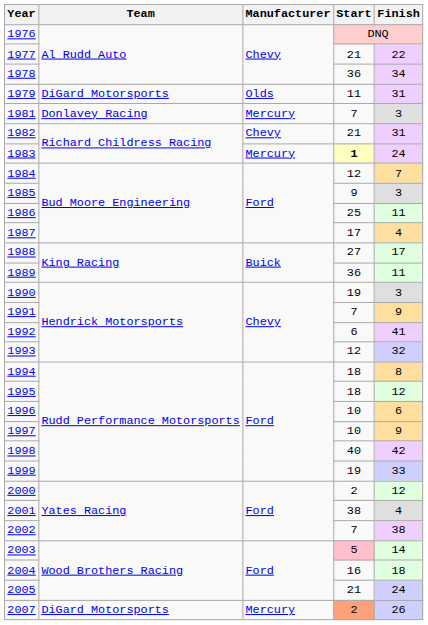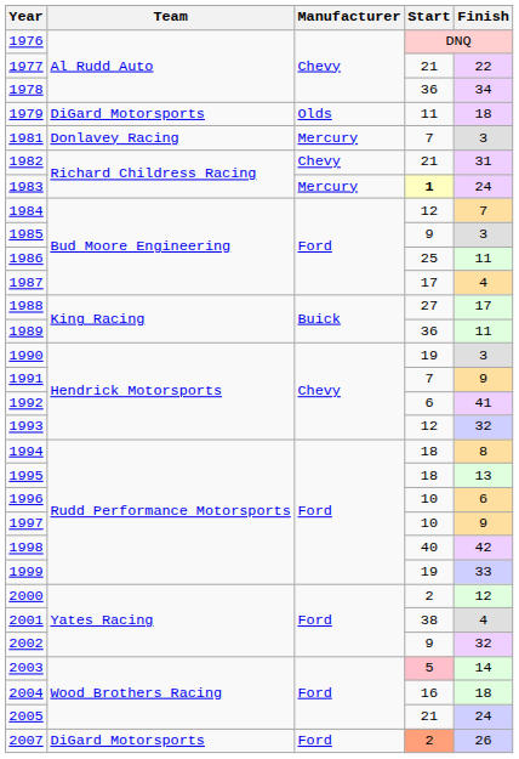1979 | Finish: 31 -> 18
1995 | Finish: 12 -> 13
2002 | Start: 7 -> 9
2002 | Finish: 38 -> 32
2007 | Manufacturer: Mercury -> Ford
